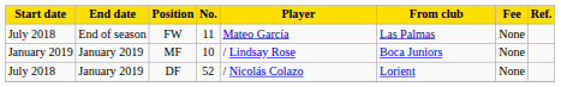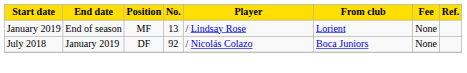- row: July 2018 | End of season | FW | 11 | Mateo García | Las Palmas | None
MF | End date: January 2019 -> End of season
MF | No.: 10 -> 13
MF | From club: Boca Juniors -> Lorient
DF | No.: 52 -> 92
DF | From club: Lorient -> Boca Juniors
